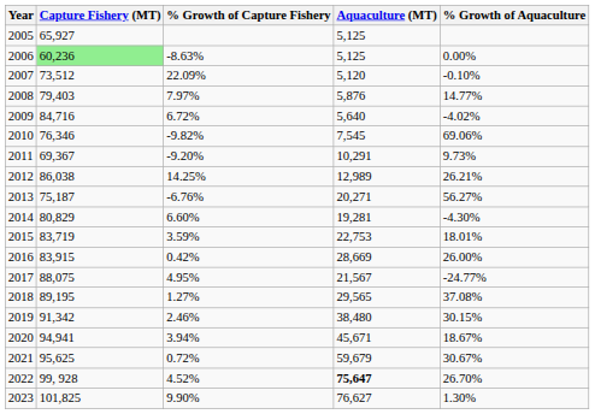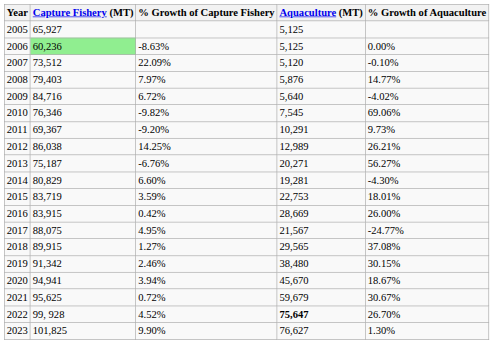2018 | Capture Fishery (MT): 89,195 -> 89,915
2020 | Aquaculture (MT): 45,671 -> 45,670
